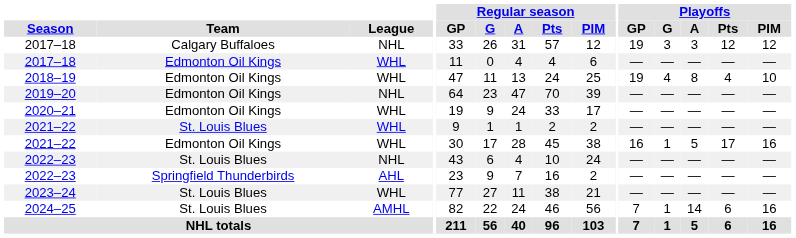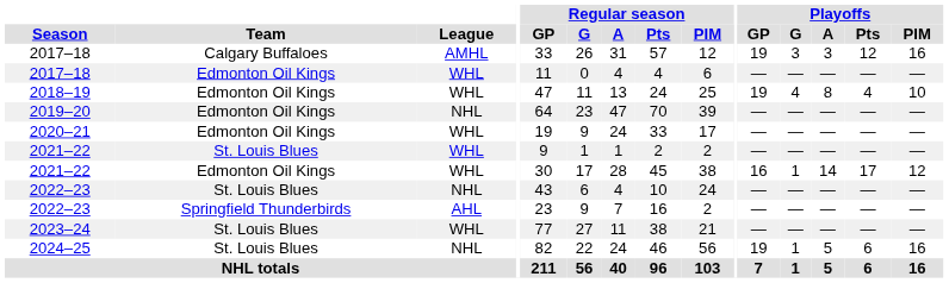2017–18 / Calgary Buffaloes | League: NHL -> AMHL
2017–18 / Calgary Buffaloes | Playoffs / PIM: 12 -> 16
2021–22 / Edmonton Oil Kings | Playoffs / A: 5 -> 14
2021–22 / Edmonton Oil Kings | Playoffs / PIM: 16 -> 12
2024–25 | League: AMHL -> NHL
2024–25 | Playoffs / GP: 7 -> 19
2024–25 | Playoffs / A: 14 -> 5
